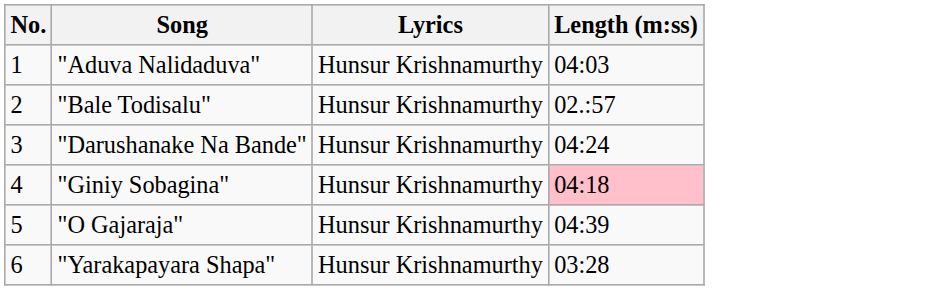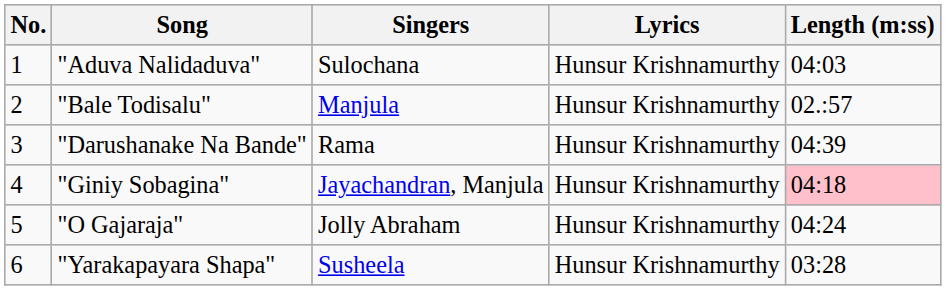+ column: Singers | Sulochana | Manjula | Rama | Jayachandran, Manjula | Jolly Abraham | Susheela
"Darushanake Na Bande" | Length (m:ss): 04:24 -> 04:39
"O Gajaraja" | Length (m:ss): 04:39 -> 04:24
